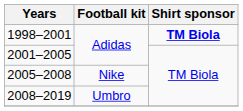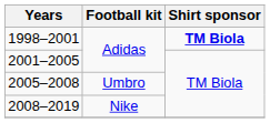2005–2008 | Football kit: Nike -> Umbro
2008–2019 | Football kit: Umbro -> Nike
